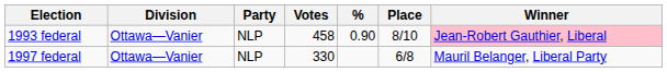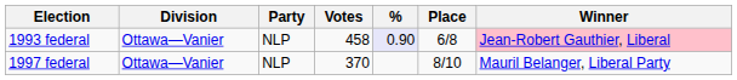1993 federal | %: no background -> lavender background
1993 federal | Place: 8/10 -> 6/8
1997 federal | Votes: 330 -> 370
1997 federal | Place: 6/8 -> 8/10
